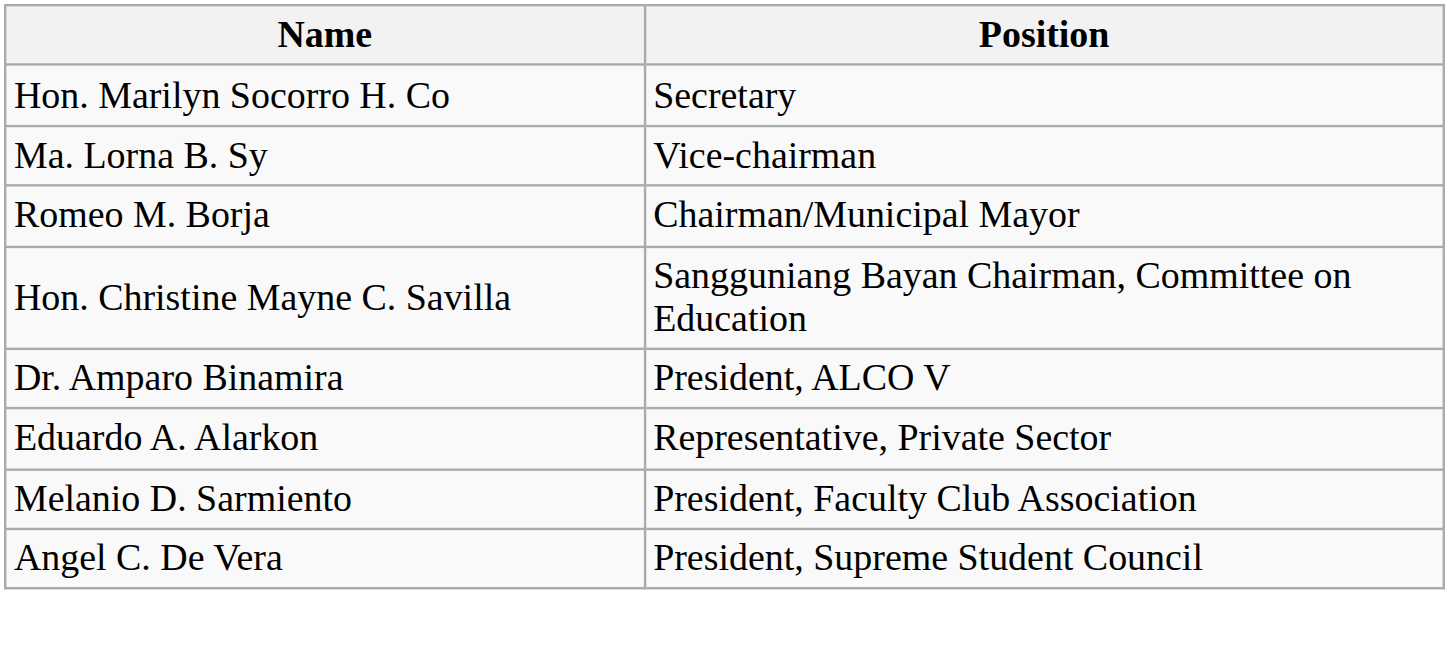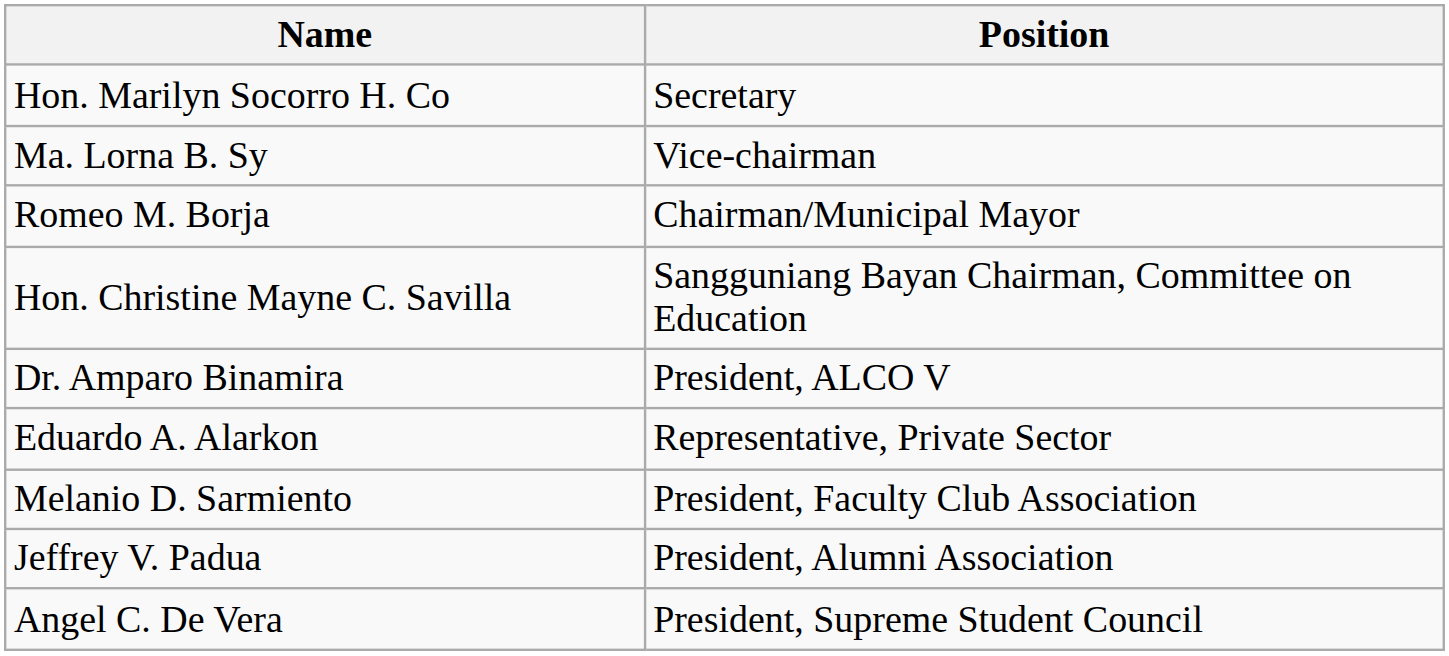+ row: Jeffrey V. Padua | President, Alumni Association
